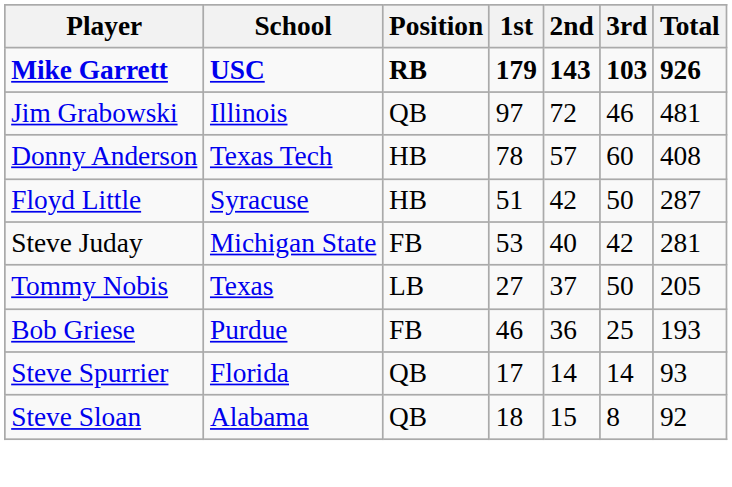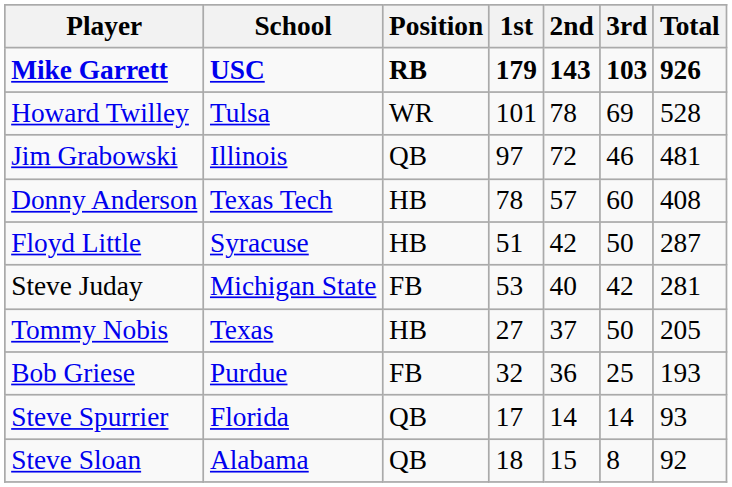+ row: Howard Twilley | Tulsa | WR | 101 | 78 | 69 | 528
Tommy Nobis | Position: LB -> HB
Bob Griese | 1st: 46 -> 32
